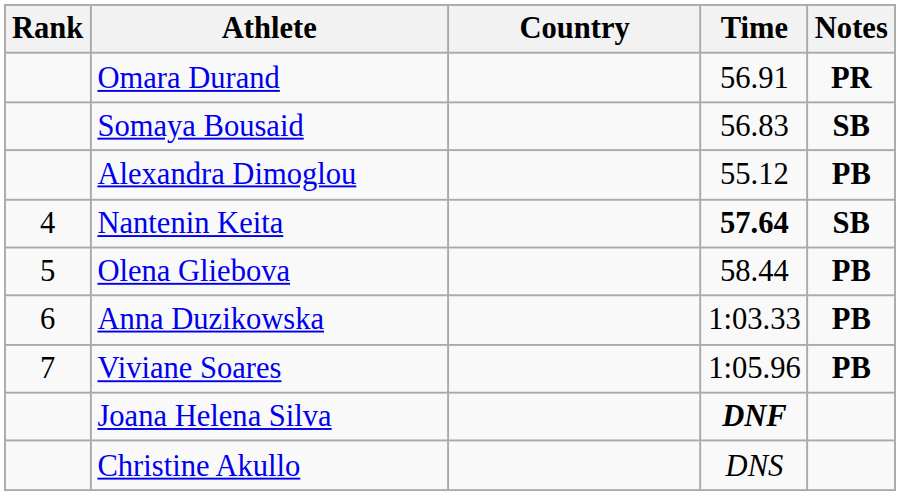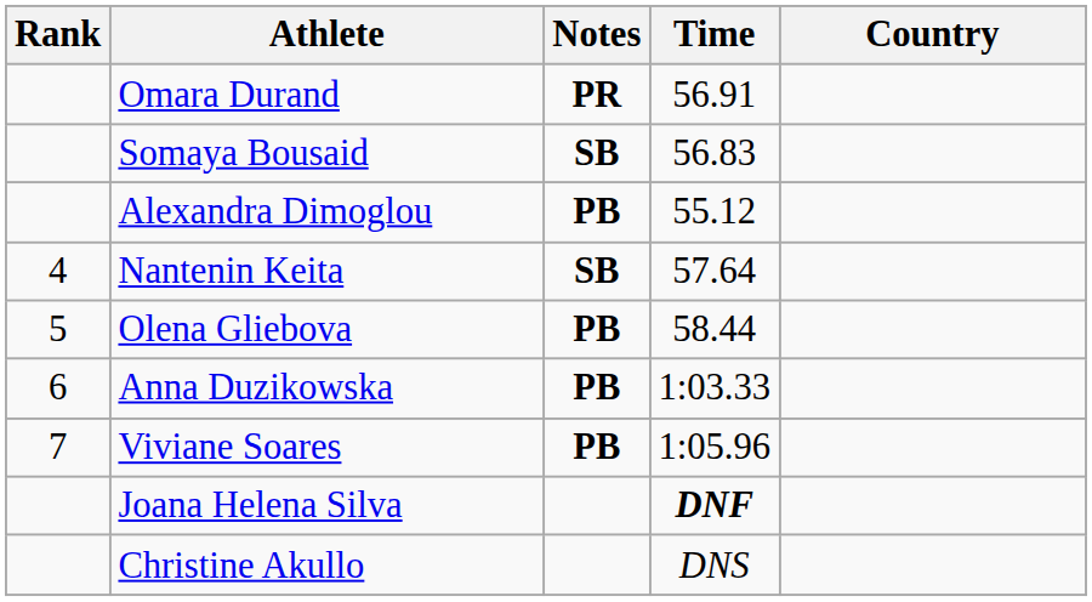columns swapped: Country <-> Notes
Nantenin Keita | Time: bold -> normal
